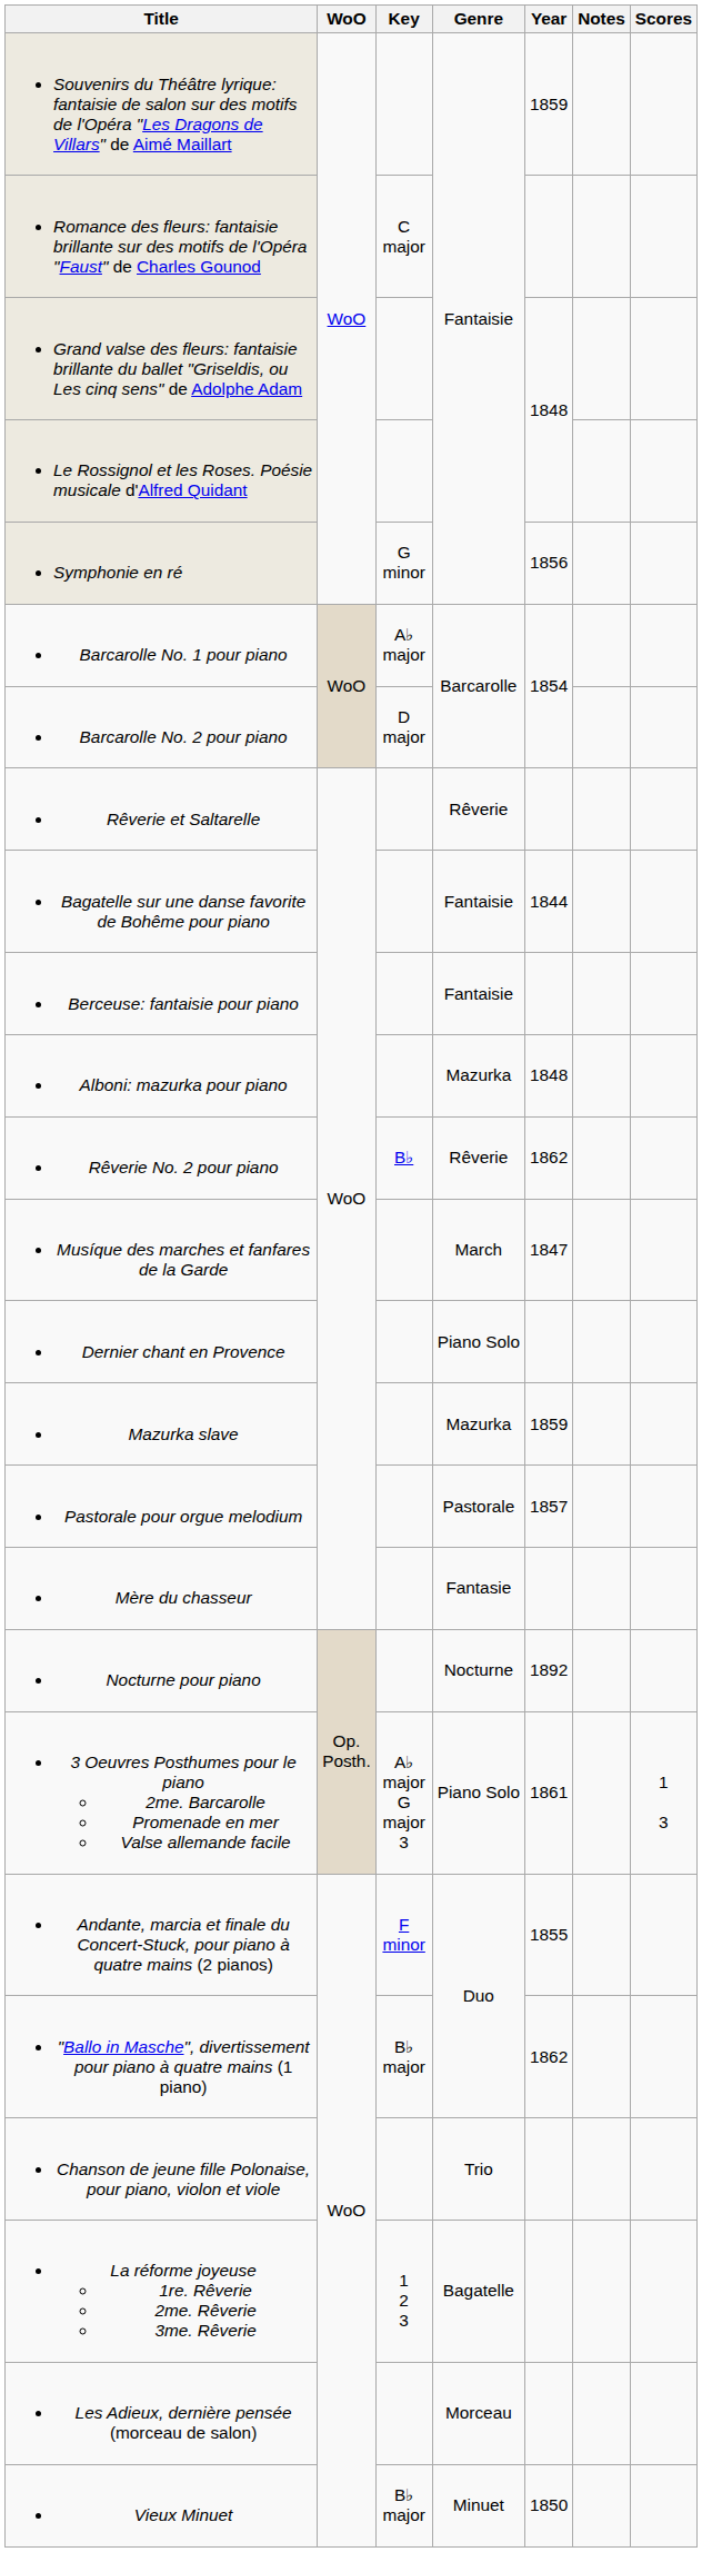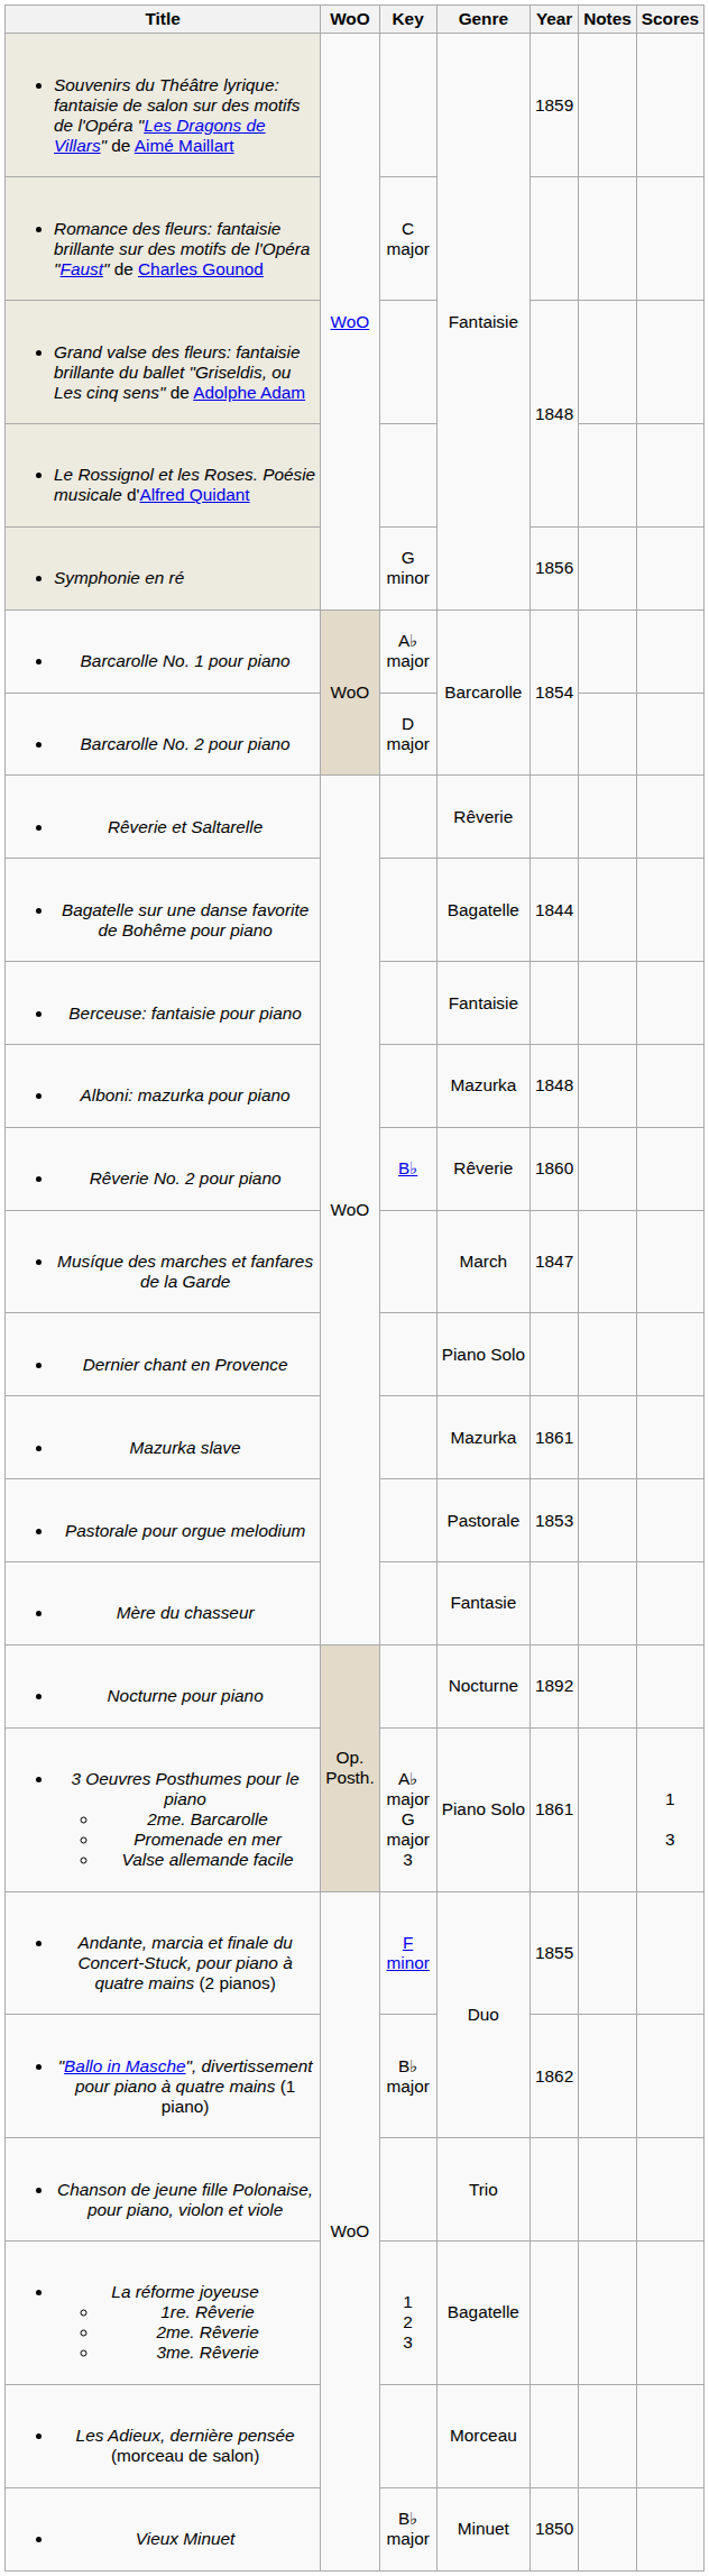Bagatelle sur une danse favorite de Bohême pour piano | Genre: Fantaisie -> Bagatelle
Rêverie No. 2 pour piano | Year: 1862 -> 1860
Mazurka slave | Year: 1859 -> 1861
Pastorale pour orgue melodium | Year: 1857 -> 1853
